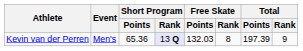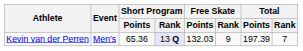Kevin van der Perren | Free Skate / Rank: 8 -> 9
Kevin van der Perren | Total / Rank: 9 -> 7
